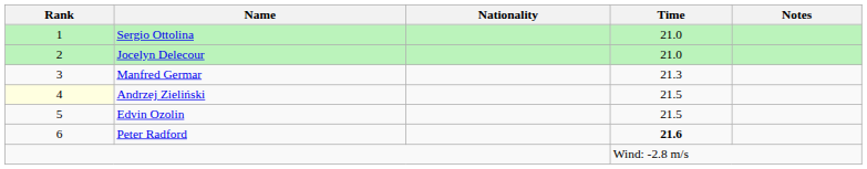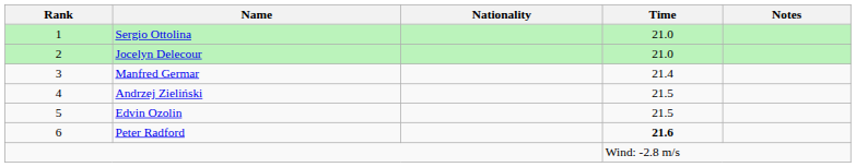Manfred Germar | Time: 21.3 -> 21.4
Andrzej Zieliński | Rank: lightyellow background -> no background
